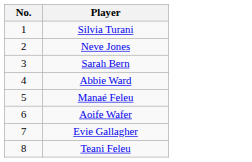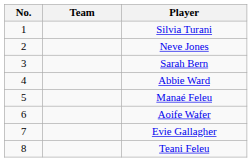+ column: Team
